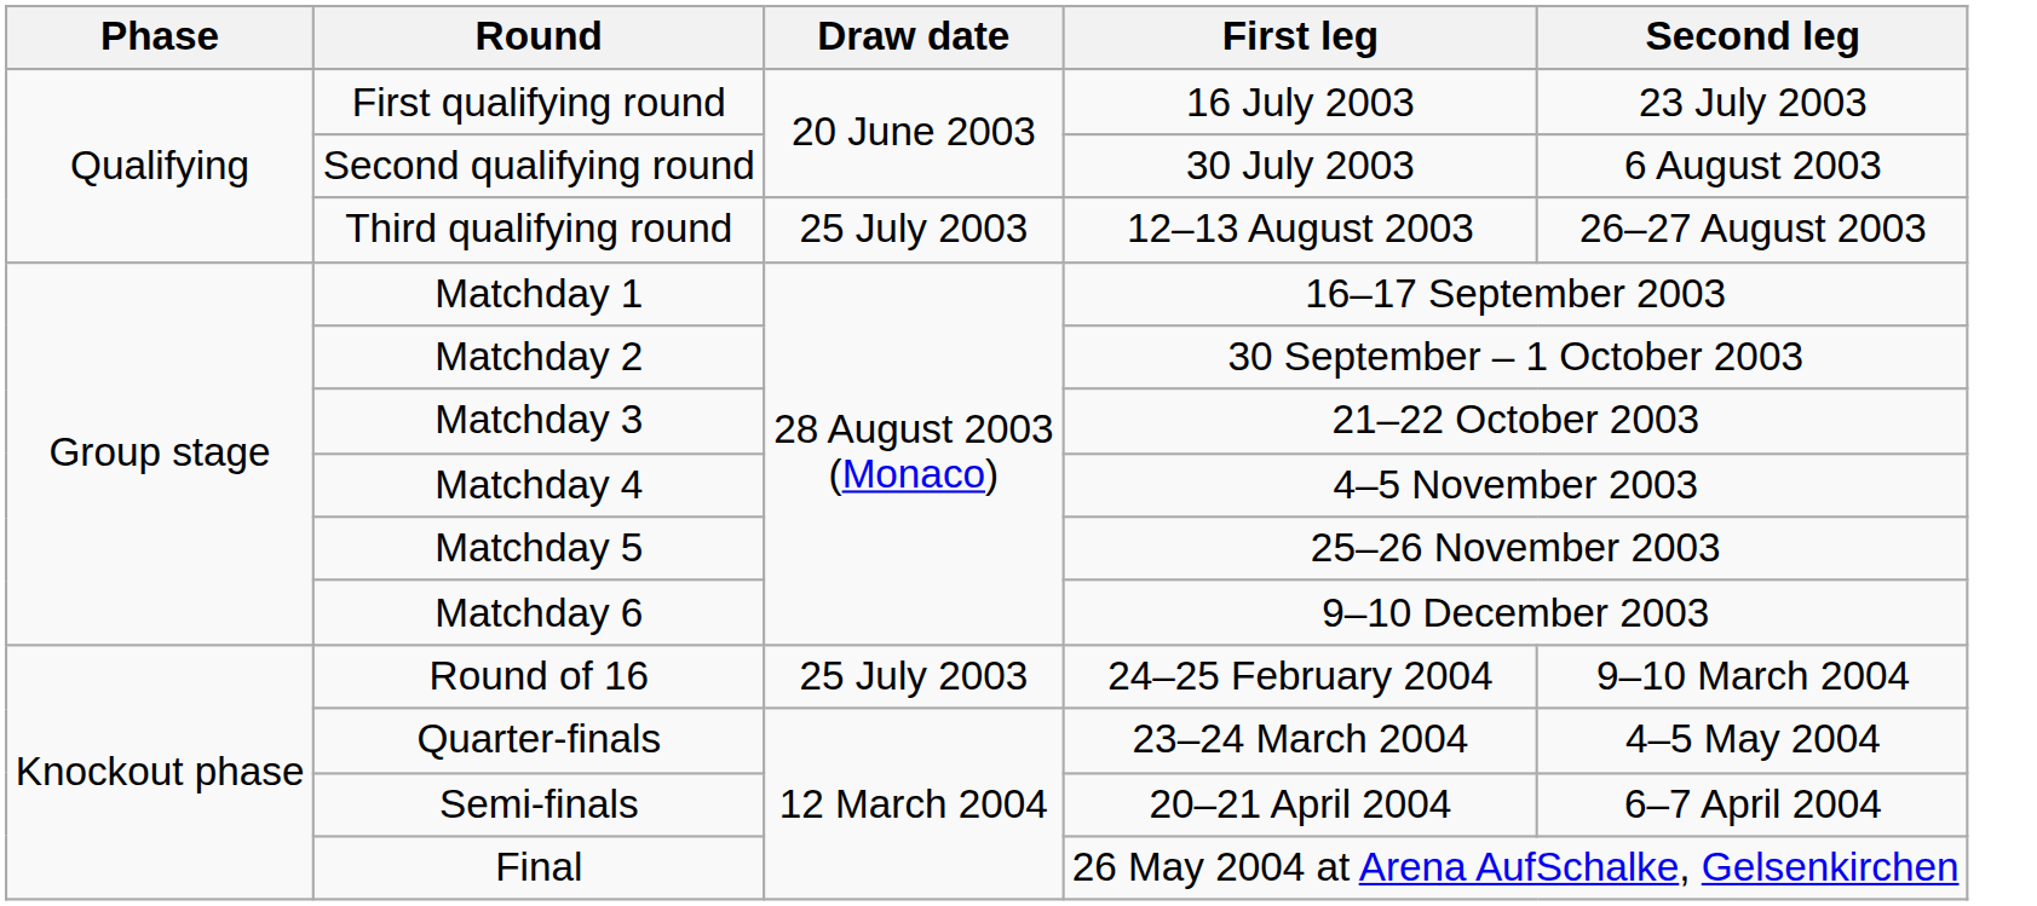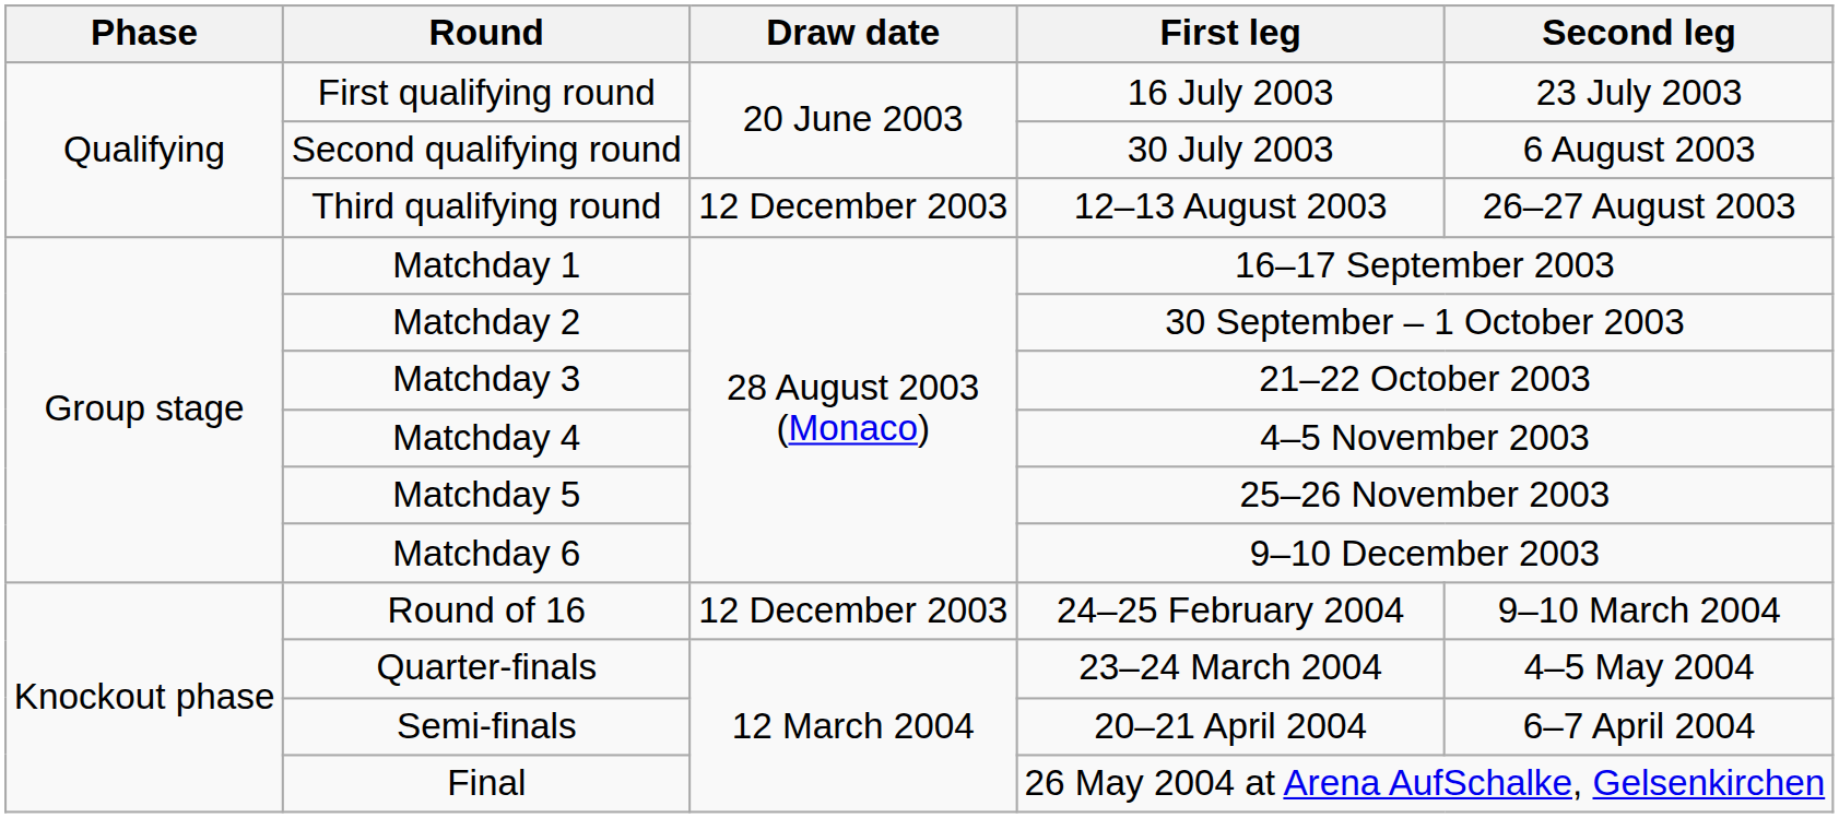Third qualifying round | Draw date: 25 July 2003 -> 12 December 2003
Round of 16 | Draw date: 25 July 2003 -> 12 December 2003
